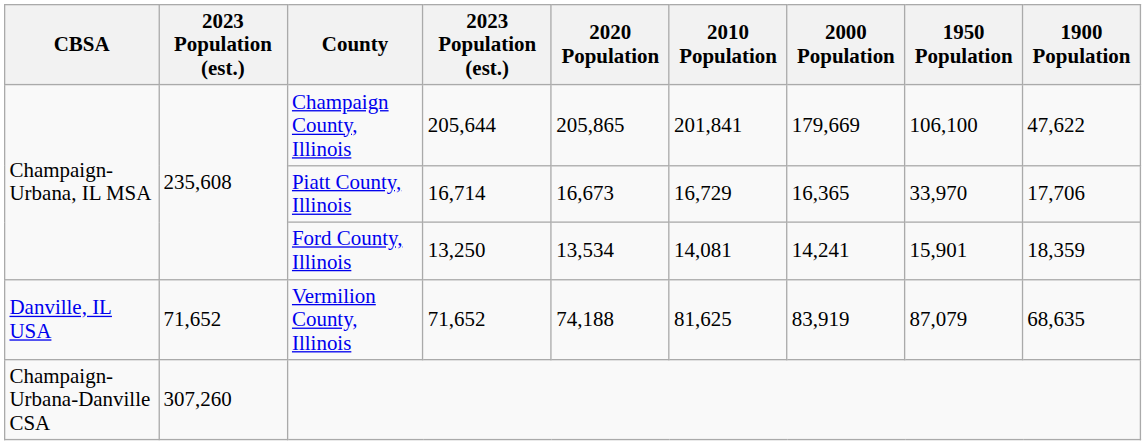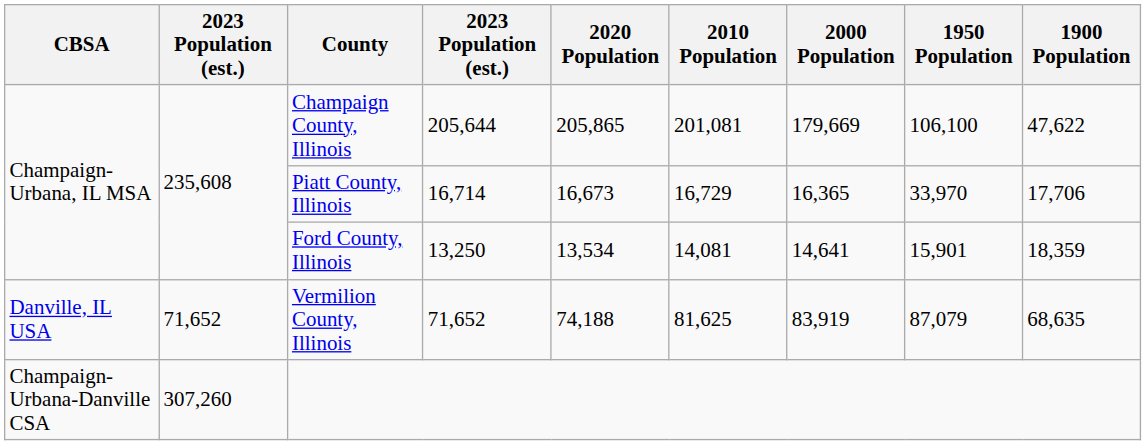Champaign County, Illinois | 2010 Population: 201,841 -> 201,081
Ford County, Illinois | 2000 Population: 14,241 -> 14,641
